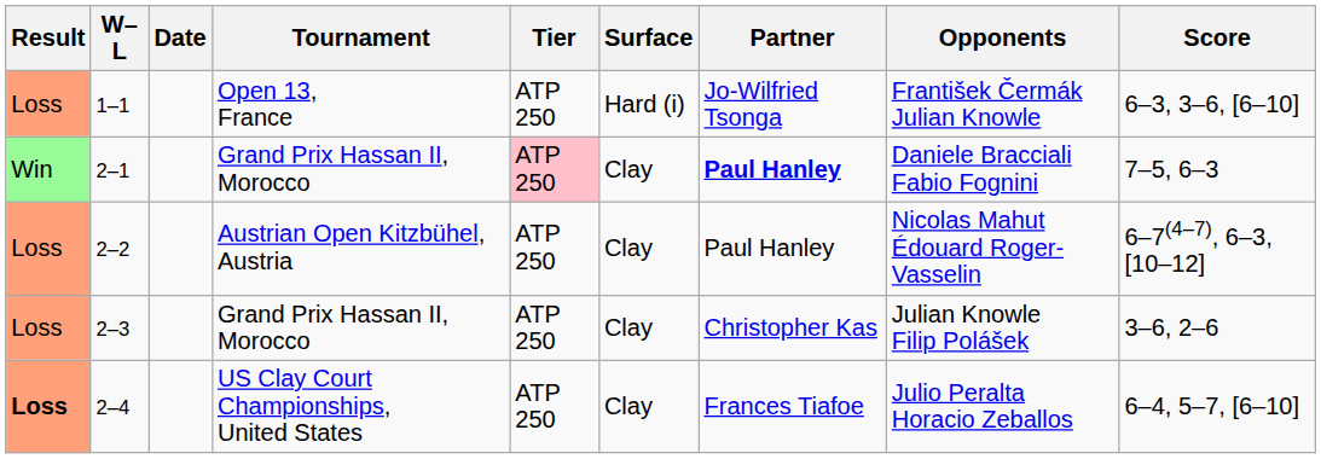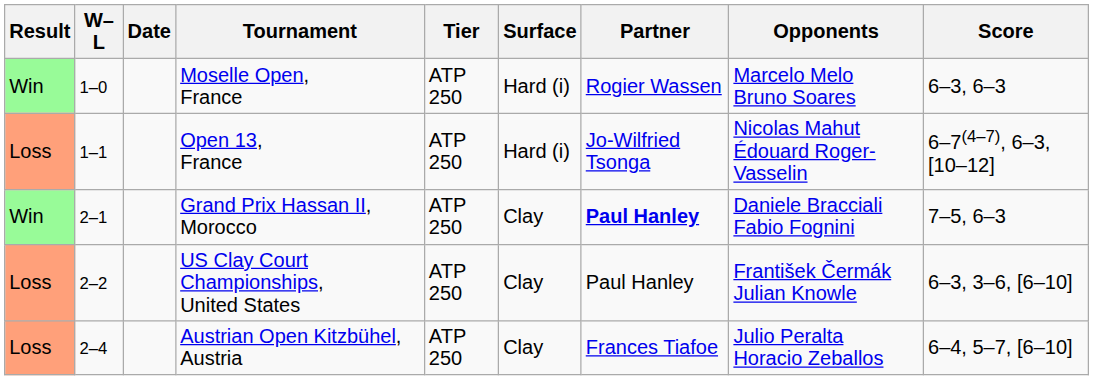+ row: Win | 1–0 | Moselle Open, France | ATP 250 | Hard (i) | Rogier Wassen | Marcelo Melo Bruno Soares | 6–3, 6–3
1–1 | Opponents: František Čermák Julian Knowle -> Nicolas Mahut Édouard Roger-Vasselin
1–1 | Score: 6–3, 3–6, [6–10] -> 6–7(4–7), 6–3, [10–12]
2–1 | Tier: pink background -> no background
2–2 | Tournament: Austrian Open Kitzbühel, Austria -> US Clay Court Championships, United States
2–2 | Opponents: Nicolas Mahut Édouard Roger-Vasselin -> František Čermák Julian Knowle
2–2 | Score: 6–7(4–7), 6–3, [10–12] -> 6–3, 3–6, [6–10]
- row: Loss | 2–3 | Grand Prix Hassan II, Morocco | ATP 250 | Clay | Christopher Kas | Julian Knowle Filip Polášek | 3–6, 2–6
2–4 | Result: bold -> normal
2–4 | Tournament: US Clay Court Championships, United States -> Austrian Open Kitzbühel, Austria
